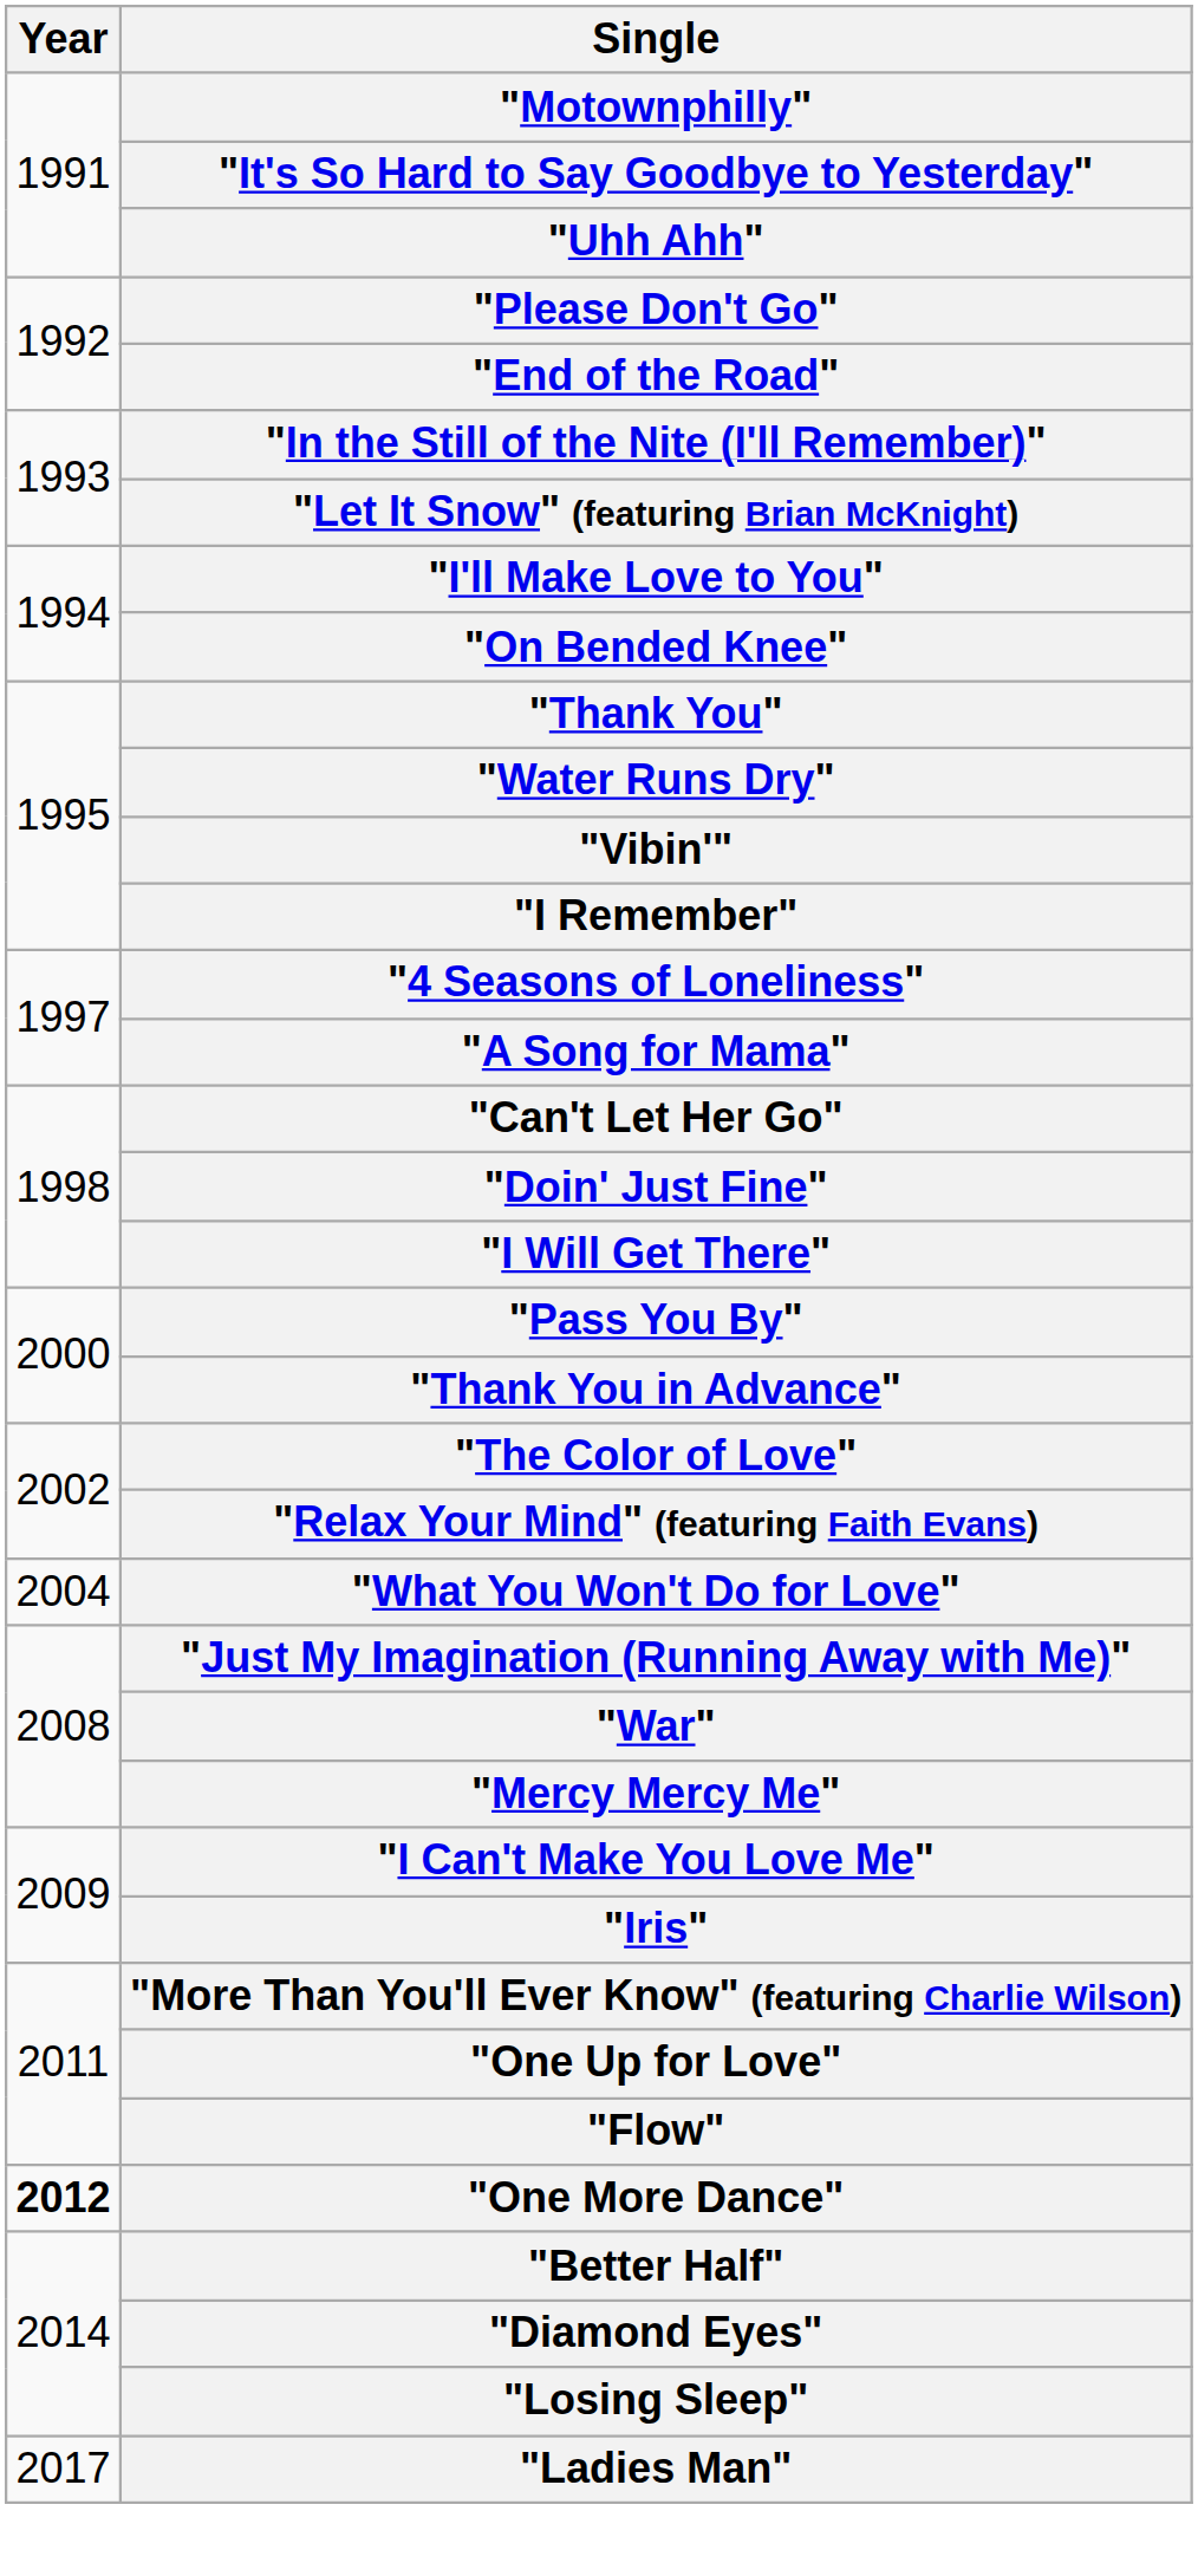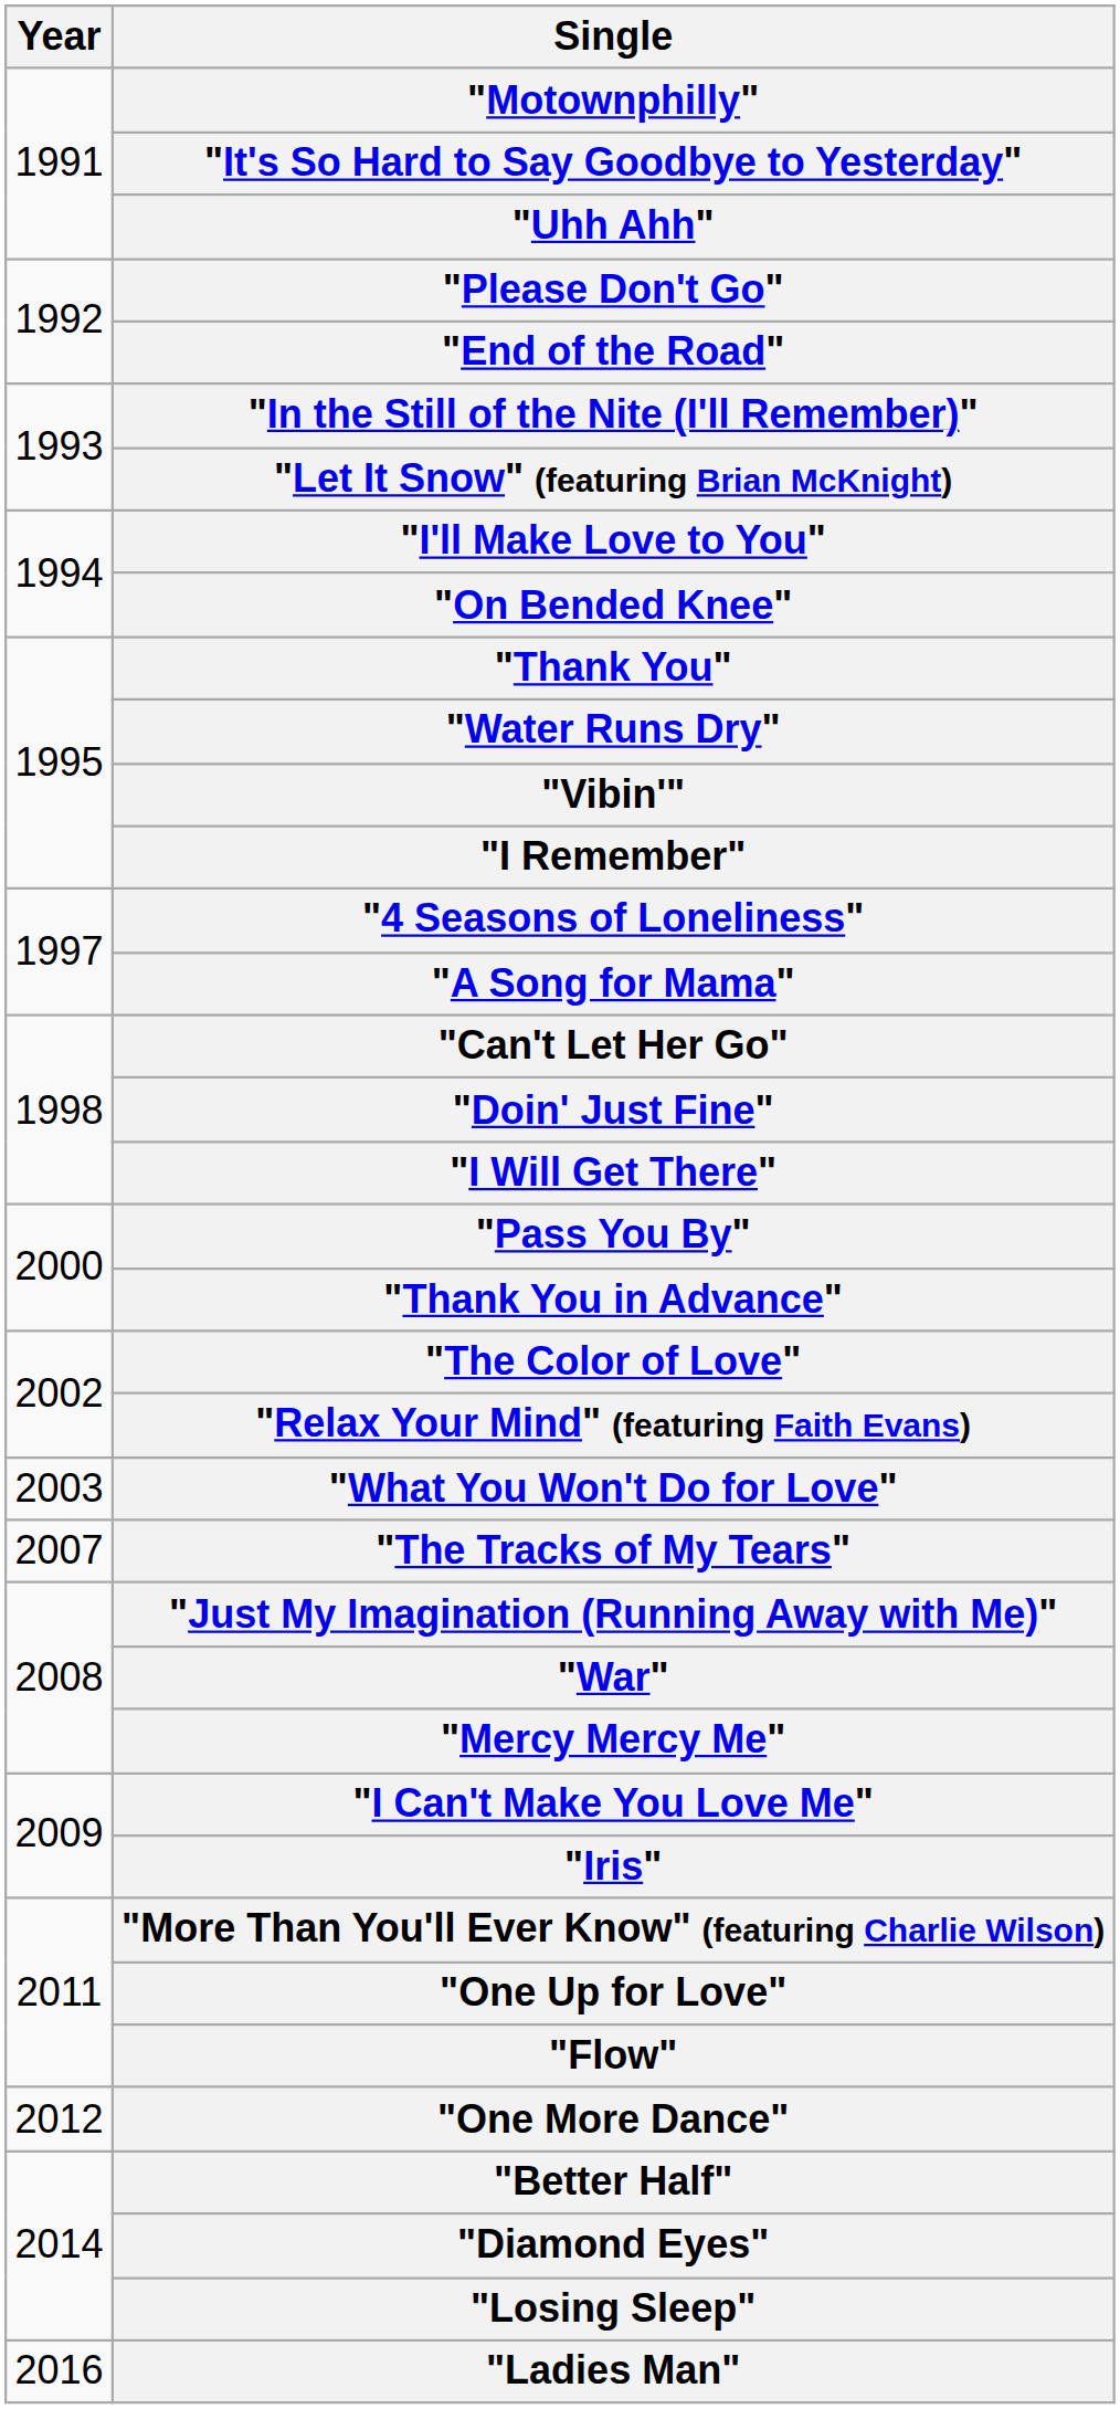"What You Won't Do for Love" | Year: 2004 -> 2003
+ row: 2007 | "The Tracks of My Tears"
"One More Dance" | Year: bold -> normal
"Ladies Man" | Year: 2017 -> 2016
